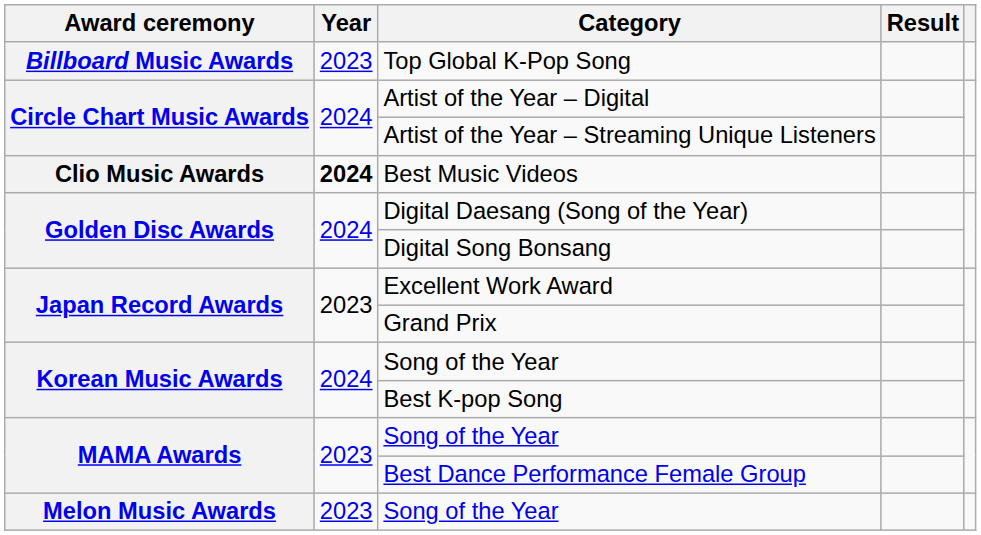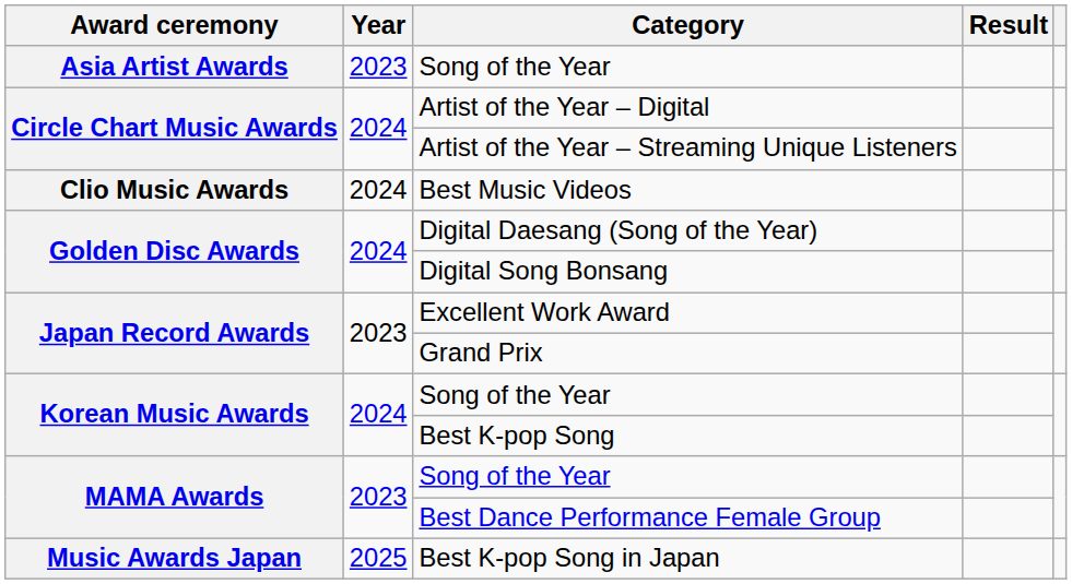+ row: Asia Artist Awards | 2023 | Song of the Year
- row: Billboard Music Awards | 2023 | Top Global K-Pop Song
Best Music Videos | Year: bold -> normal
- row: Melon Music Awards | 2023 | Song of the Year
+ row: Music Awards Japan | 2025 | Best K-pop Song in Japan
